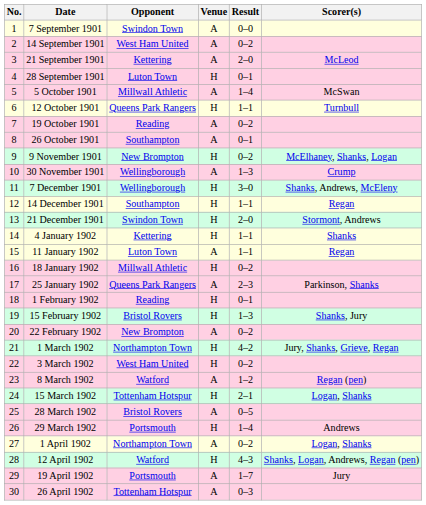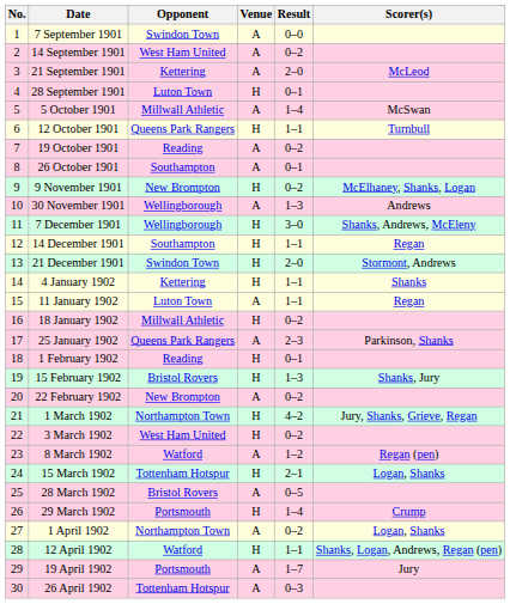30 November 1901 | Scorer(s): Crump -> Andrews
29 March 1902 | Scorer(s): Andrews -> Crump
12 April 1902 | Result: 4–3 -> 1–1
